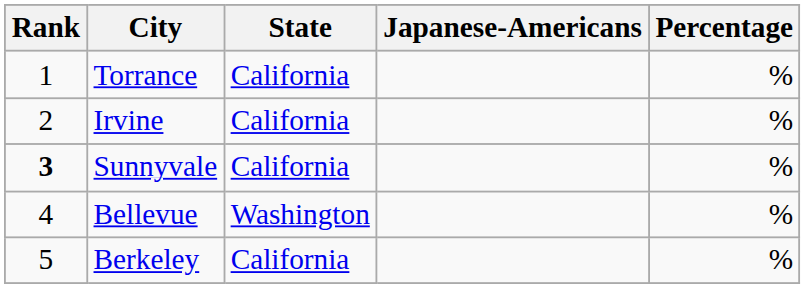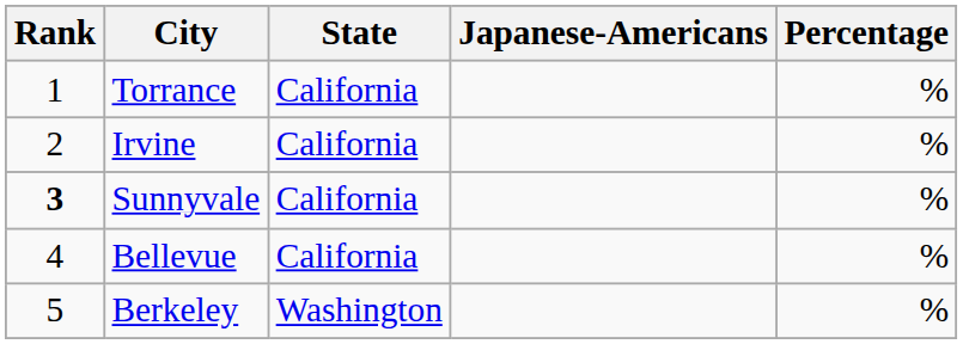Bellevue | State: Washington -> California
Berkeley | State: California -> Washington
